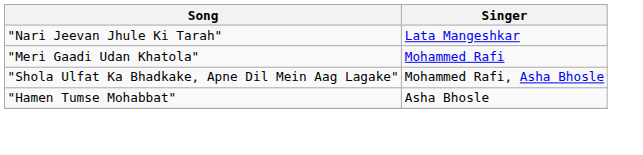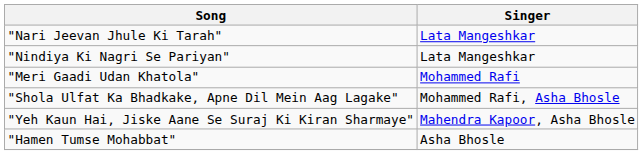+ row: "Nindiya Ki Nagri Se Pariyan" | Lata Mangeshkar
+ row: "Yeh Kaun Hai, Jiske Aane Se Suraj Ki Kiran Sharmaye" | Mahendra Kapoor, Asha Bhosle
